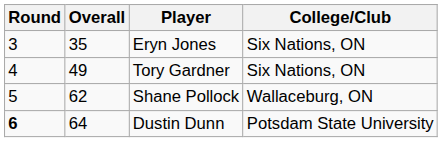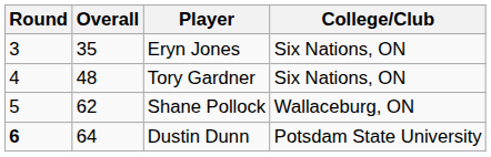Tory Gardner | Overall: 49 -> 48
